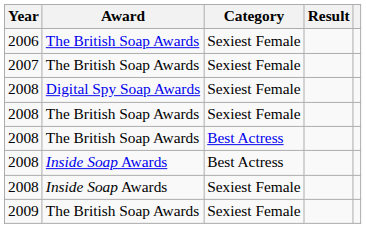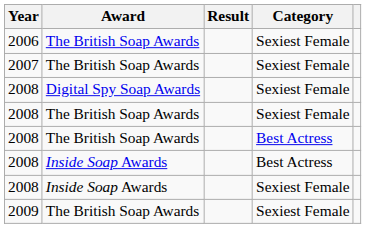columns swapped: Category <-> Result
